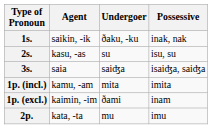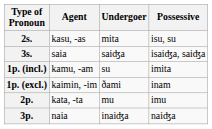- row: 1s. | saikin, -ik | ðaku, -ku | inak, nak
2s. | Undergoer: su -> mita
1p. (incl.) | Undergoer: mita -> su
+ row: 3p. | naia | inaiʤa | naiʤa
